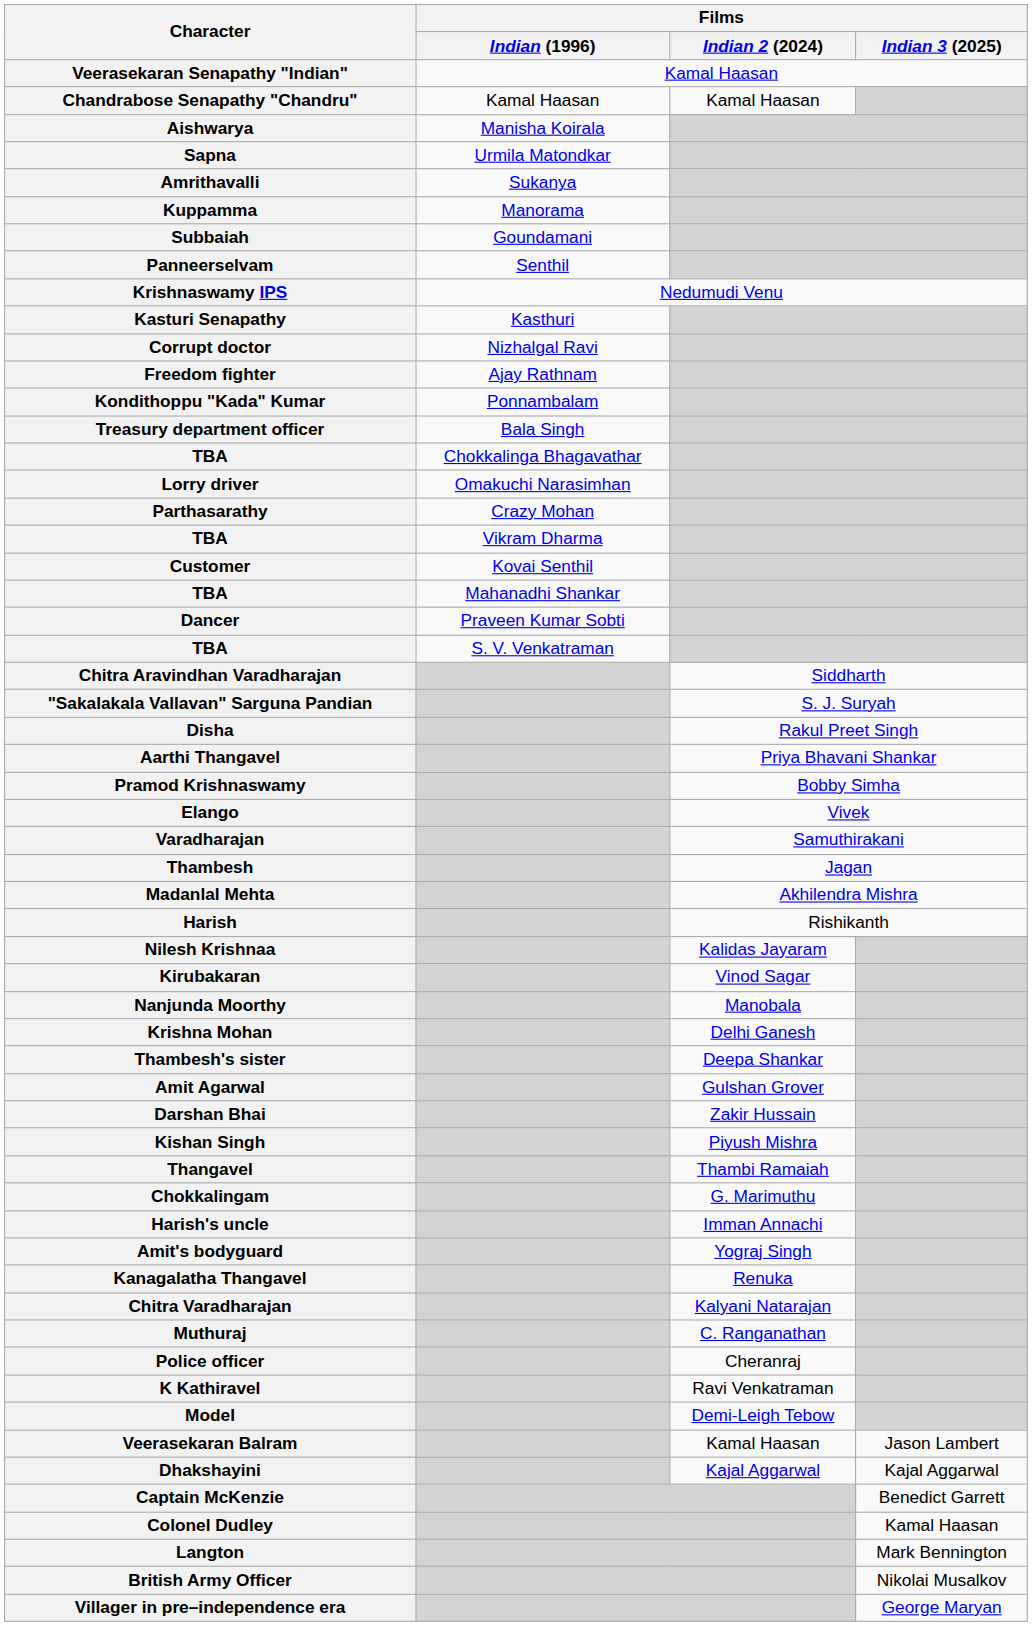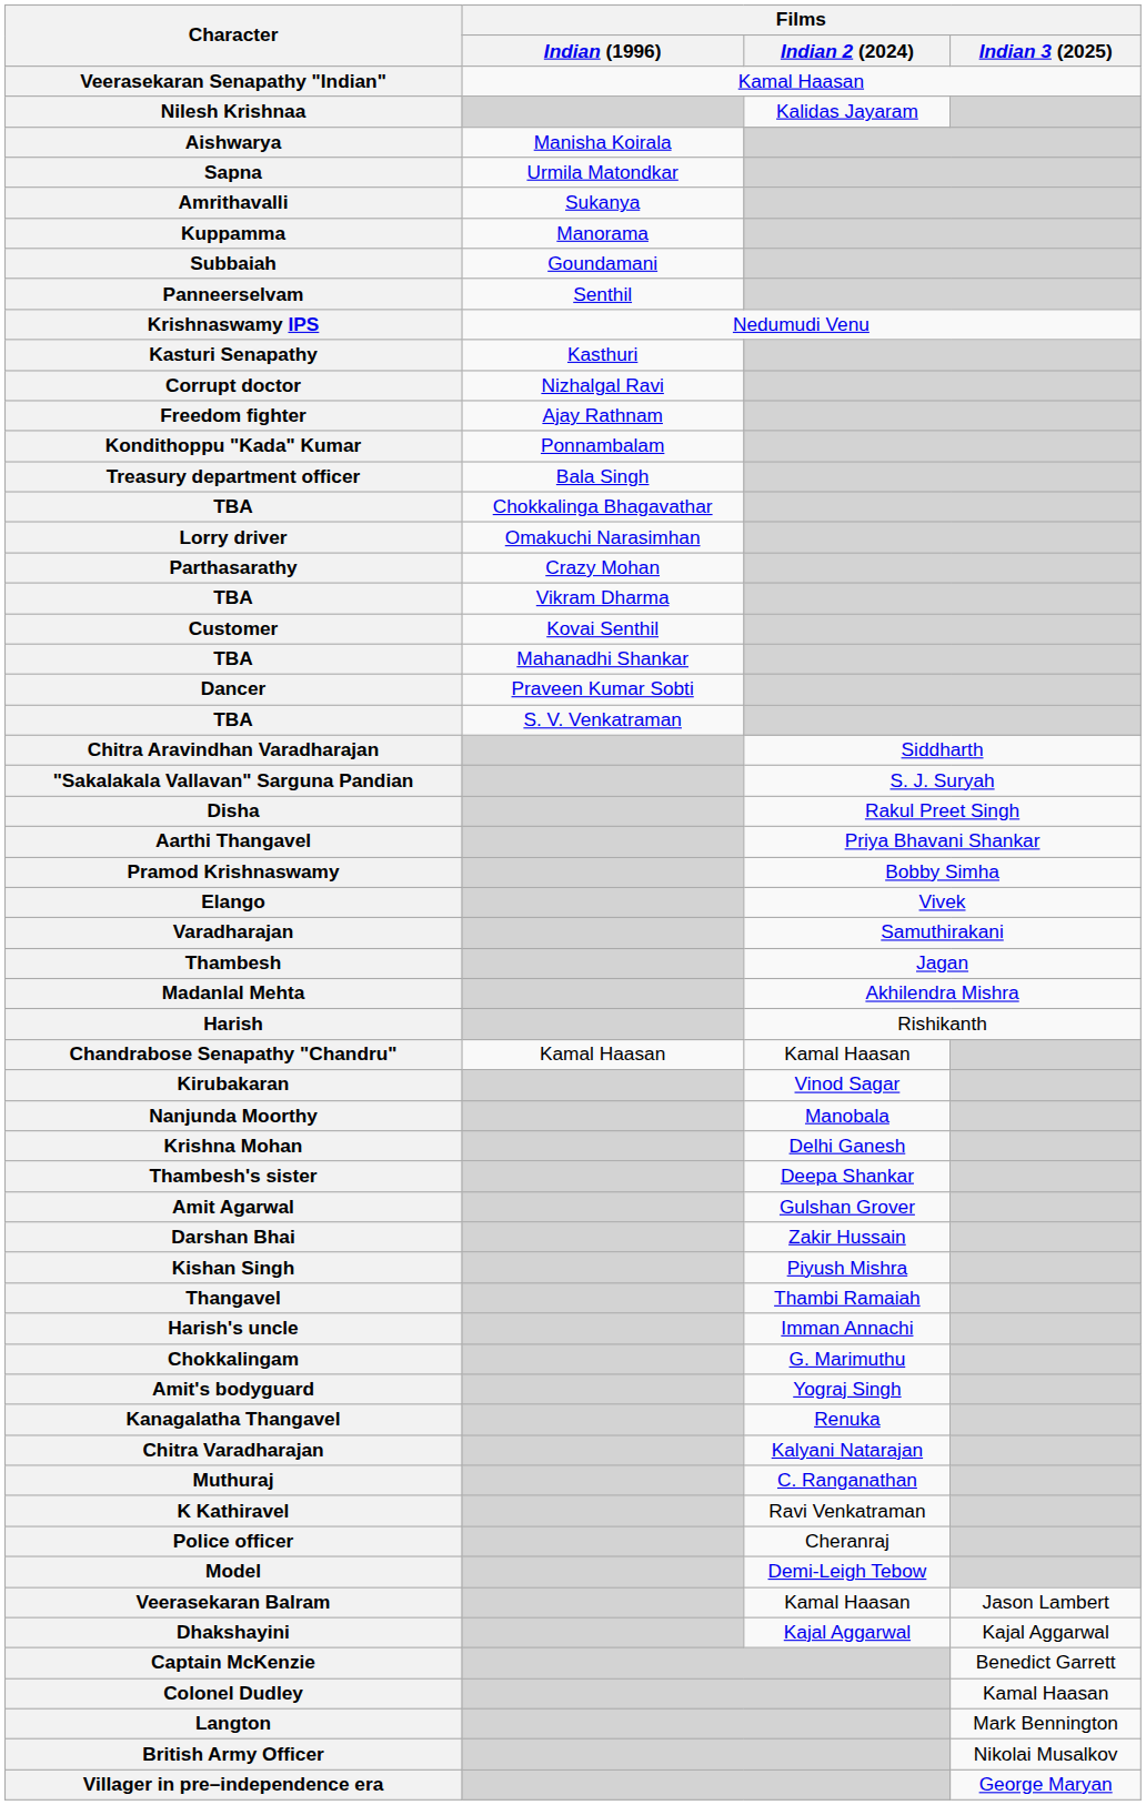rows swapped: Chandrabose Senapathy "Chandru" <-> Nilesh Krishnaa
rows swapped: Harish's uncle <-> Chokkalingam
rows swapped: K Kathiravel <-> Police officer
